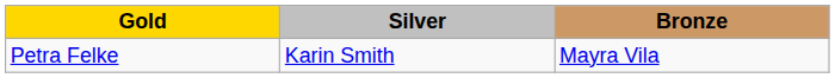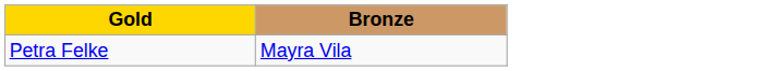- column: Silver | Karin Smith
